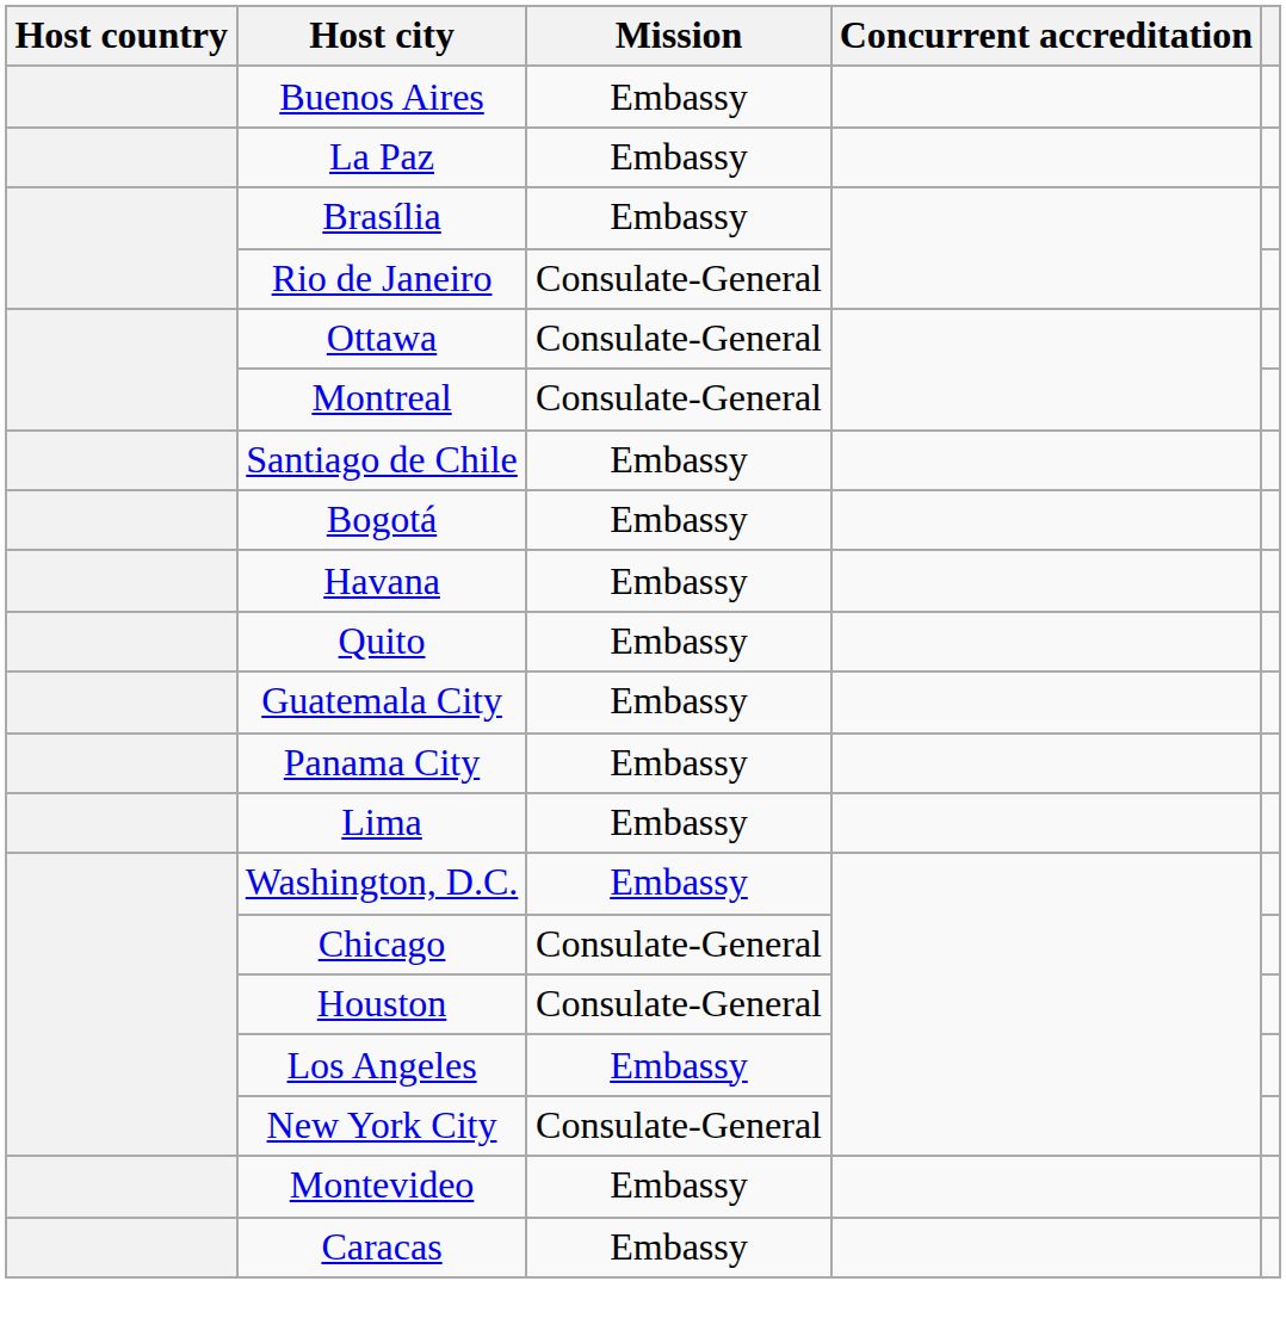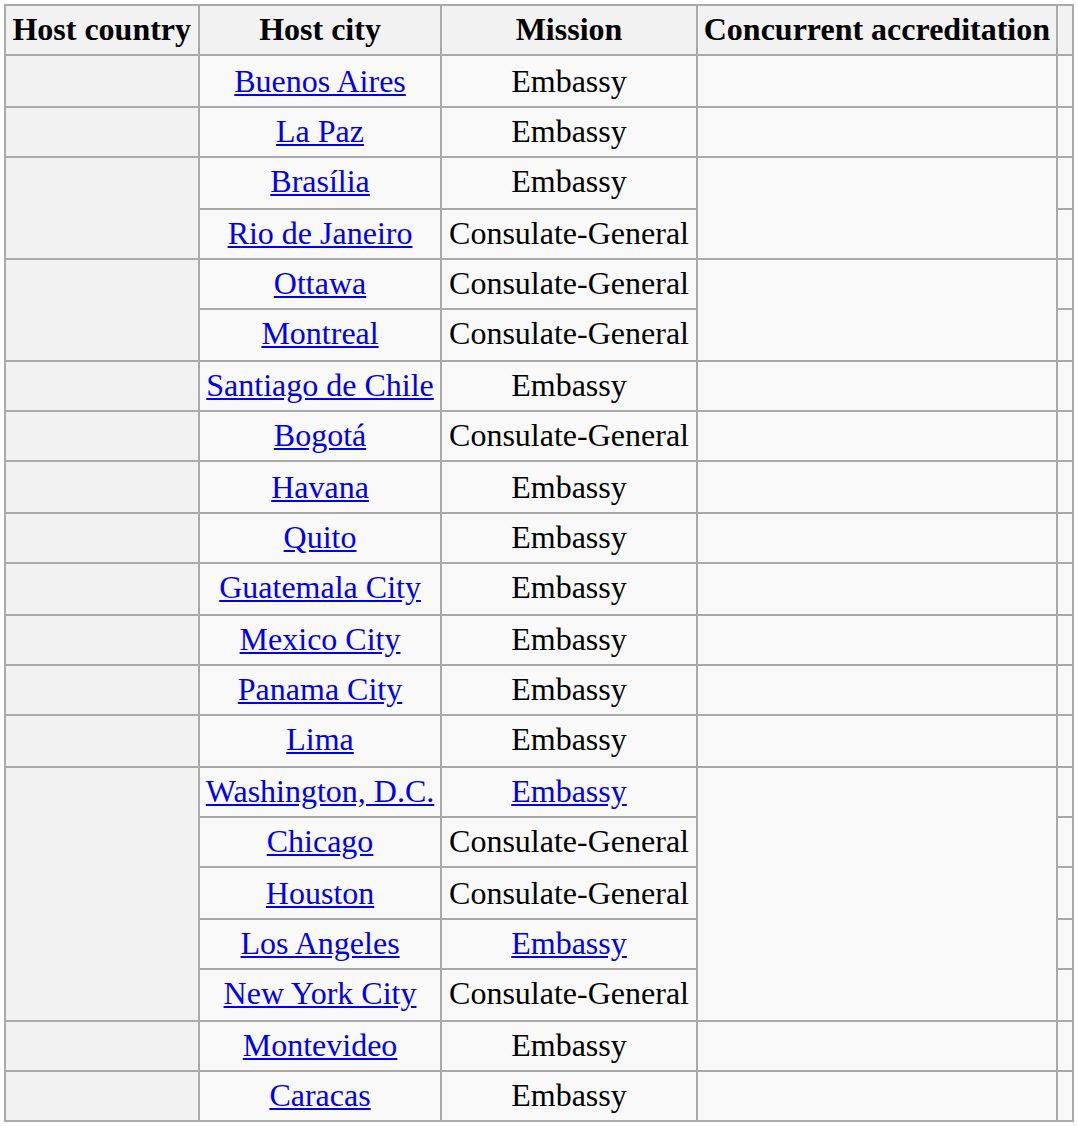Bogotá | Mission: Embassy -> Consulate-General
+ row: Mexico City | Embassy
